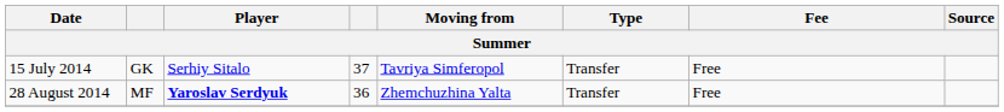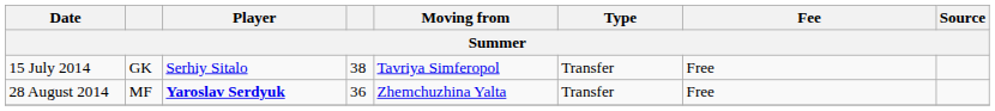15 July 2014 | column 4: 37 -> 38
